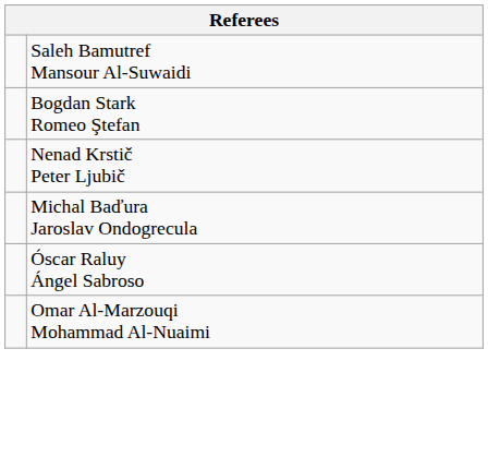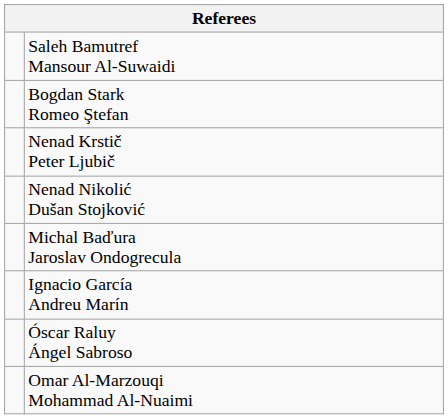+ row: Nenad Nikolić Dušan Stojković
+ row: Ignacio García Andreu Marín
